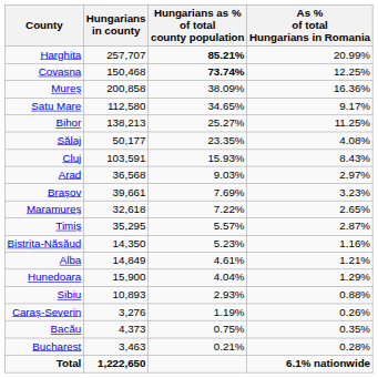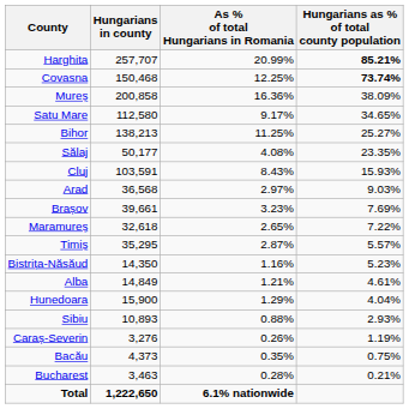columns swapped: Hungarians as % of total county population <-> As % of total Hungarians in Romania
